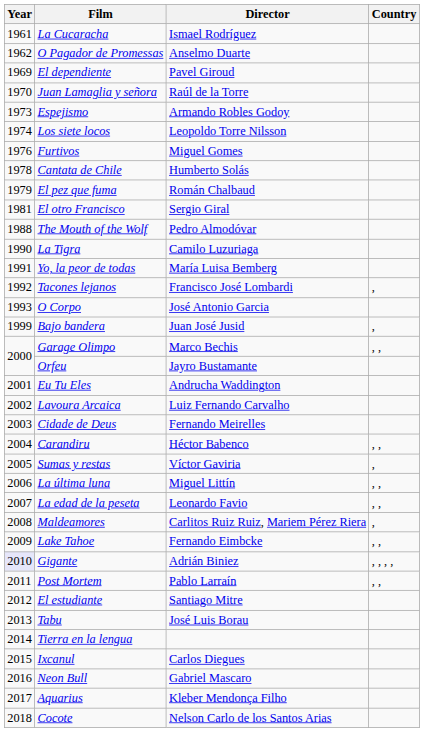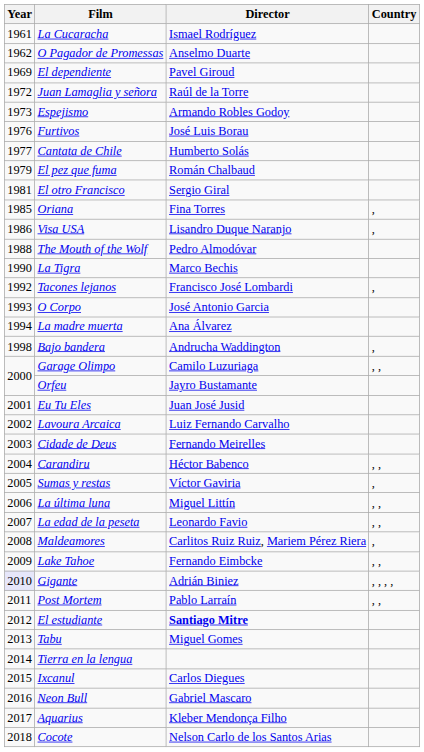Juan Lamaglia y señora | Year: 1970 -> 1972
- row: 1974 | Los siete locos | Leopoldo Torre Nilsson
Furtivos | Director: Miguel Gomes -> José Luis Borau
Cantata de Chile | Year: 1978 -> 1977
+ row: 1985 | Oriana | Fina Torres | ,
+ row: 1986 | Visa USA | Lisandro Duque Naranjo | ,
La Tigra | Director: Camilo Luzuriaga -> Marco Bechis
- row: 1991 | Yo, la peor de todas | María Luisa Bemberg
+ row: 1994 | La madre muerta | Ana Álvarez
Bajo bandera | Year: 1999 -> 1998
Bajo bandera | Director: Juan José Jusid -> Andrucha Waddington
Garage Olimpo | Director: Marco Bechis -> Camilo Luzuriaga
Eu Tu Eles | Director: Andrucha Waddington -> Juan José Jusid
El estudiante | Director: normal -> bold
Tabu | Director: José Luis Borau -> Miguel Gomes
